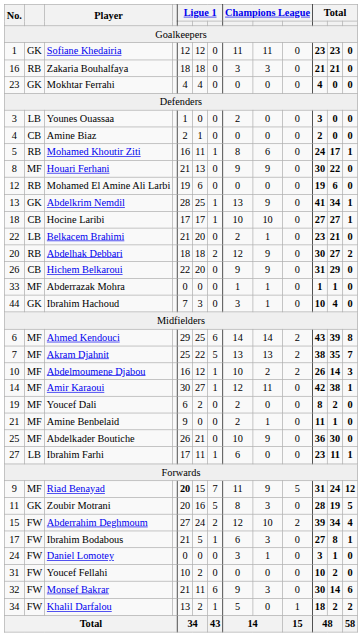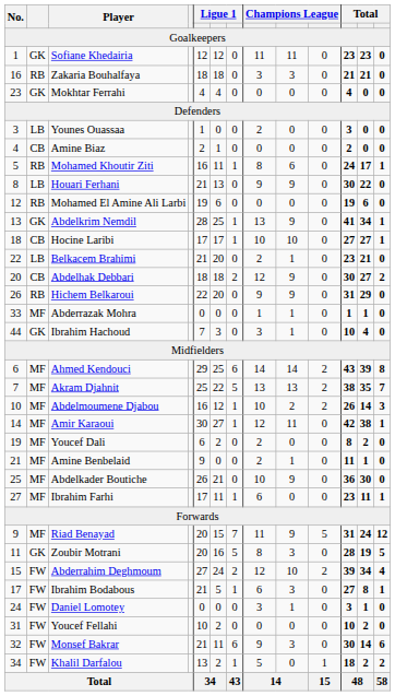Houari Ferhani | column 2: MF -> LB
Abdelhak Debbari | column 2: RB -> CB
Hichem Belkaroui | column 2: CB -> RB
Ibrahim Farhi | column 2: LB -> MF
Riad Benayad | column 5: bold -> normal
